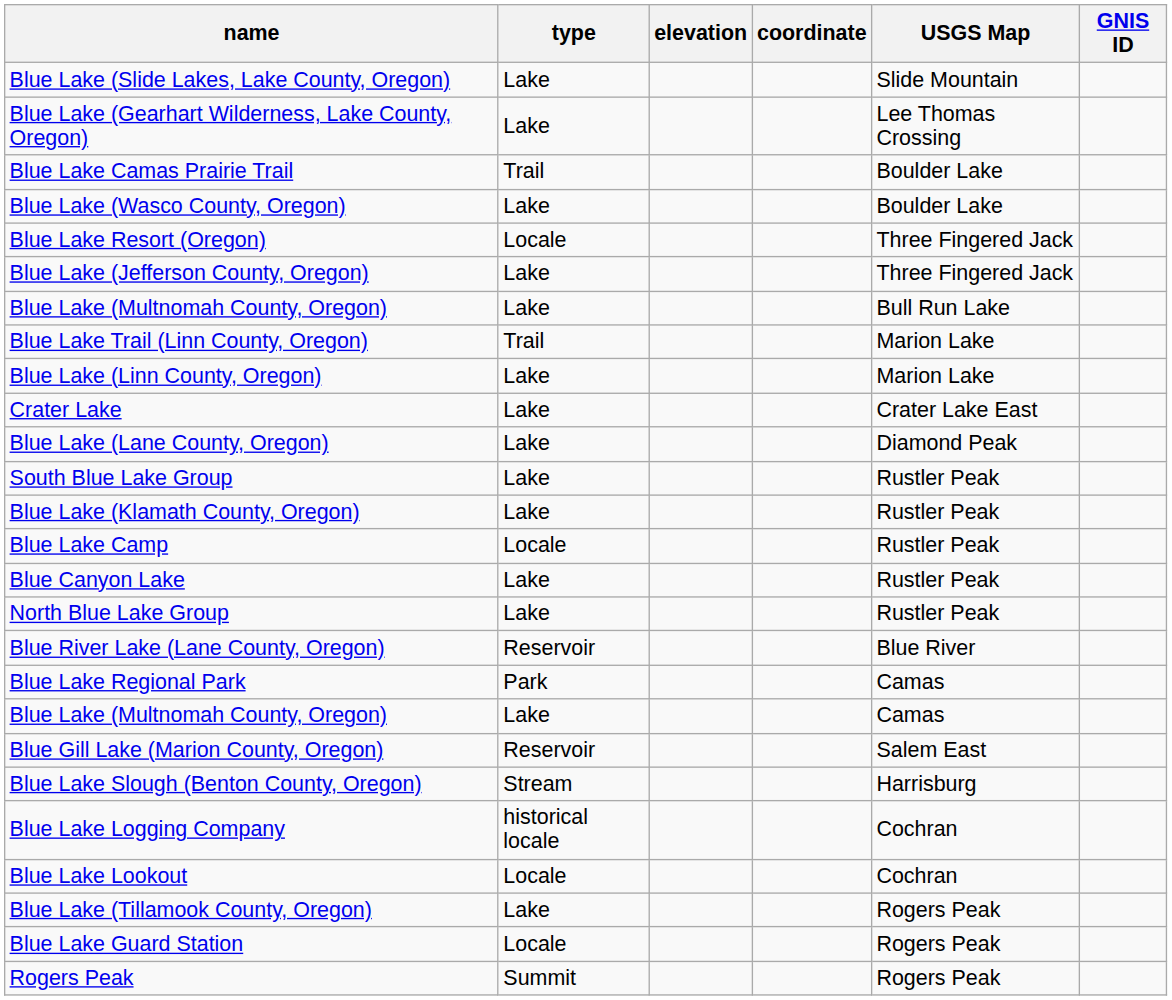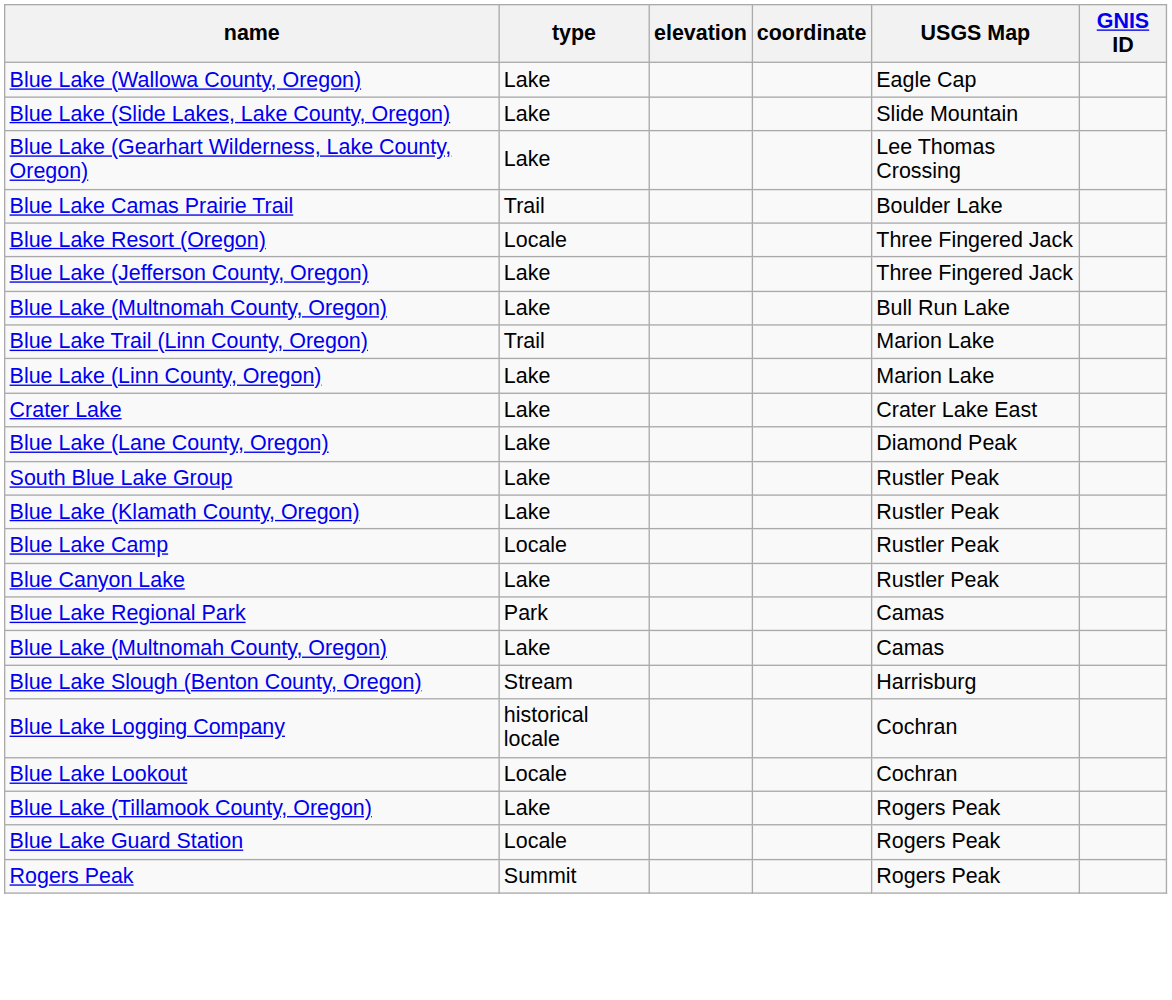+ row: Blue Lake (Wallowa County, Oregon) | Lake | Eagle Cap
- row: Blue Lake (Wasco County, Oregon) | Lake | Boulder Lake
- row: North Blue Lake Group | Lake | Rustler Peak
- row: Blue River Lake (Lane County, Oregon) | Reservoir | Blue River
- row: Blue Gill Lake (Marion County, Oregon) | Reservoir | Salem East
